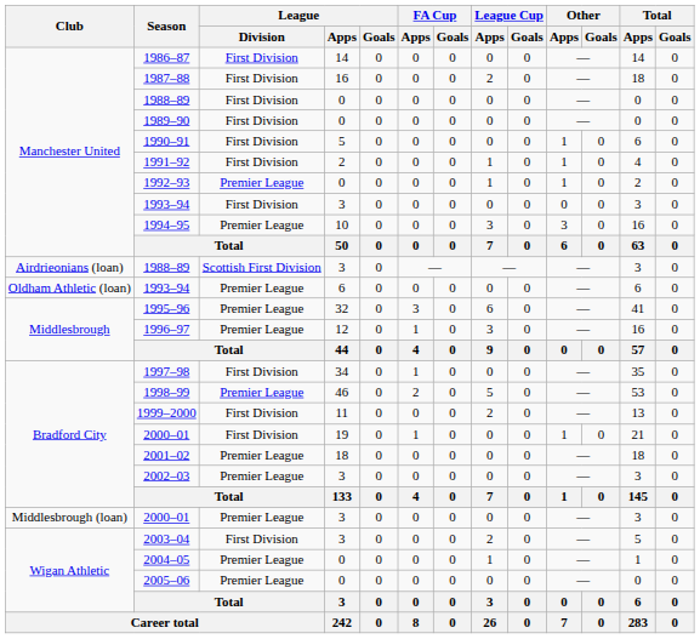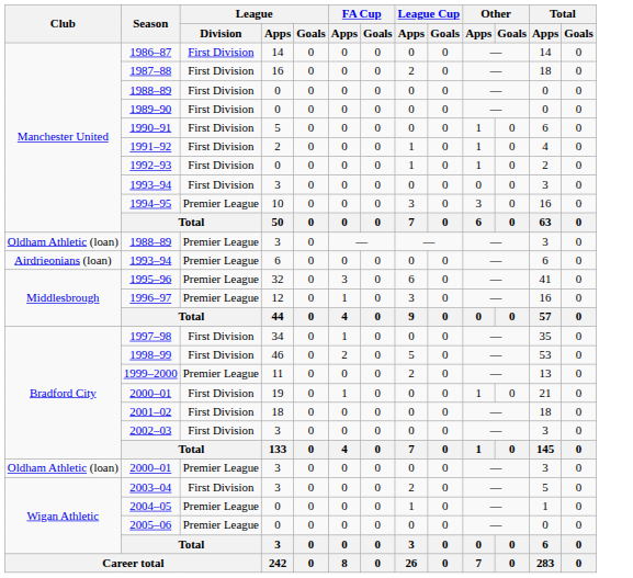1992–93 | League / Division: Premier League -> First Division
1988–89 / 3 | Club: Airdrieonians (loan) -> Oldham Athletic (loan)
1988–89 / 3 | League / Division: Scottish First Division -> Premier League
1993–94 / 6 | Club: Oldham Athletic (loan) -> Airdrieonians (loan)
1998–99 | League / Division: Premier League -> First Division
1999–2000 | League / Division: First Division -> Premier League
2001–02 | League / Division: Premier League -> First Division
2002–03 | League / Division: Premier League -> First Division
2000–01 / 3 | Club: Middlesbrough (loan) -> Oldham Athletic (loan)
